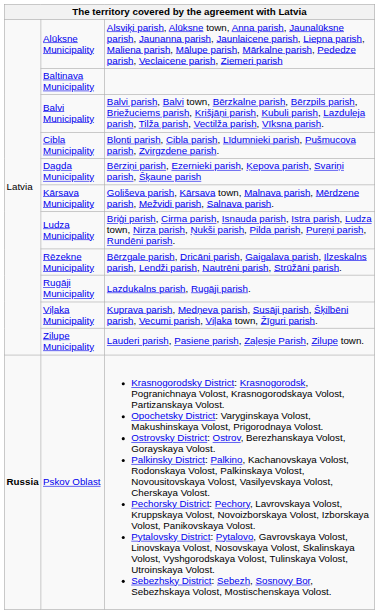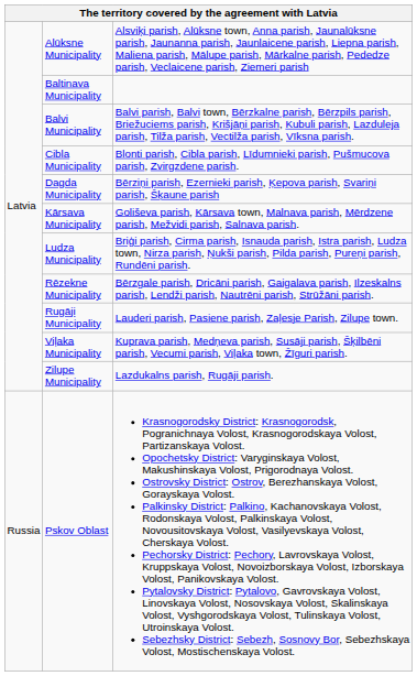Rugāji Municipality | column 3: Lazdukalns parish, Rugāji parish. -> Lauderi parish, Pasiene parish, Zaļesje Parish, Zilupe town.
Zilupe Municipality | column 3: Lauderi parish, Pasiene parish, Zaļesje Parish, Zilupe town. -> Lazdukalns parish, Rugāji parish.
Pskov Oblast | column 1: bold -> normal
